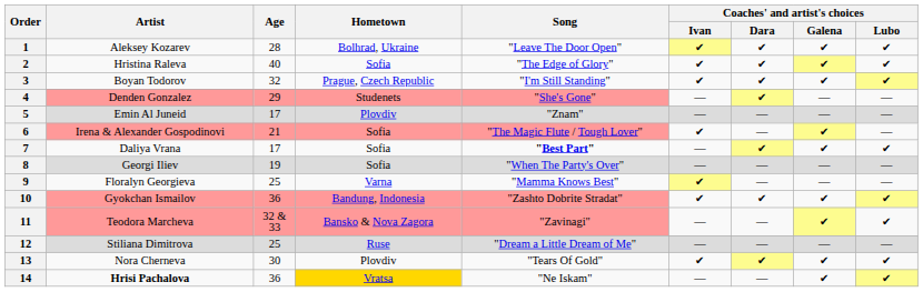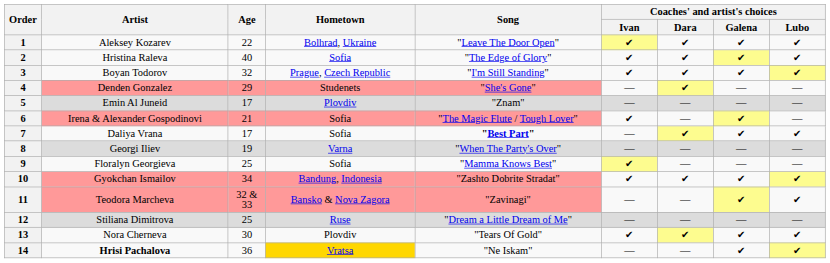1 | Age: 28 -> 22
8 | Hometown: Sofia -> Varna
9 | Hometown: Varna -> Sofia
10 | Age: 36 -> 34
